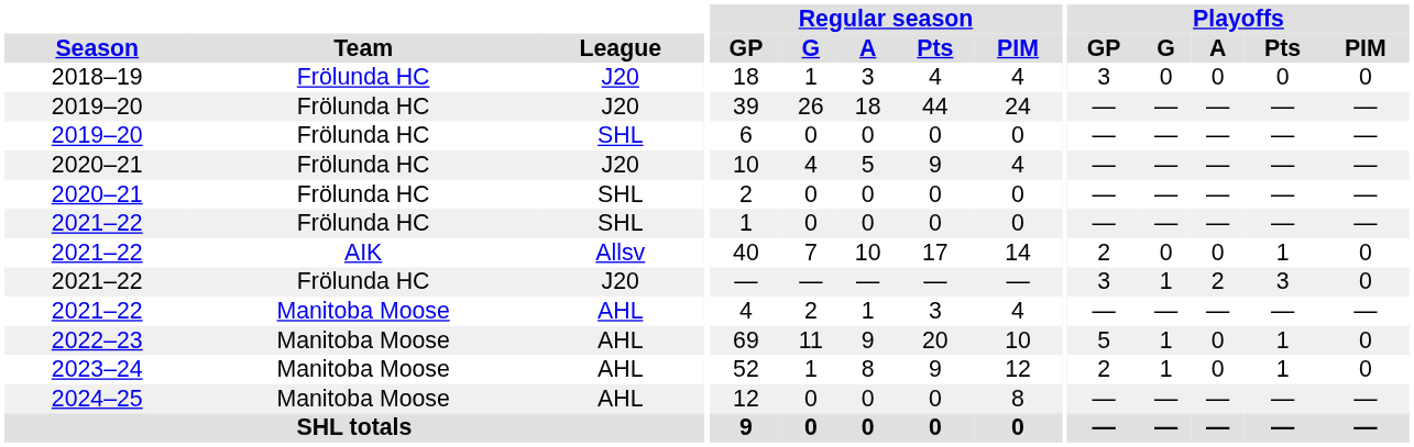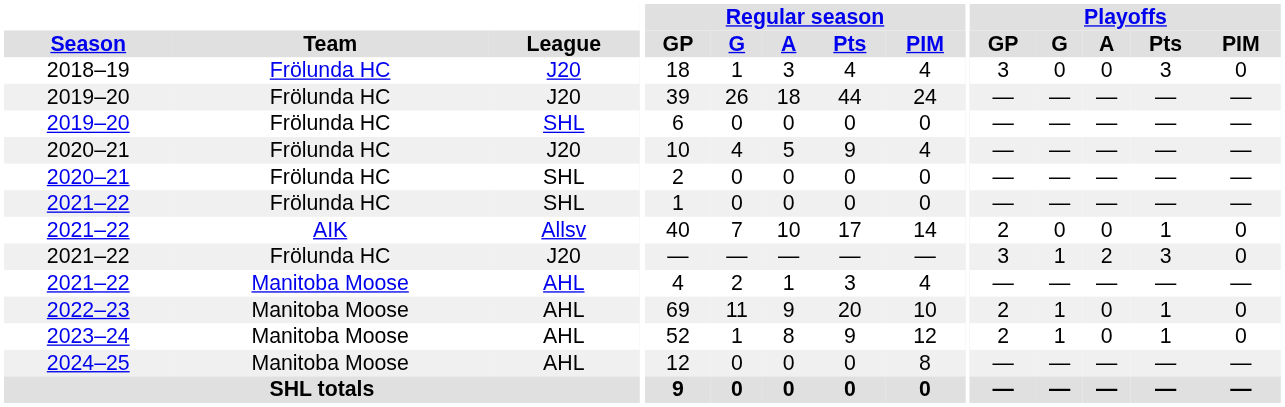2018–19 | Playoffs / Pts: 0 -> 3
2022–23 | Playoffs / GP: 5 -> 2
